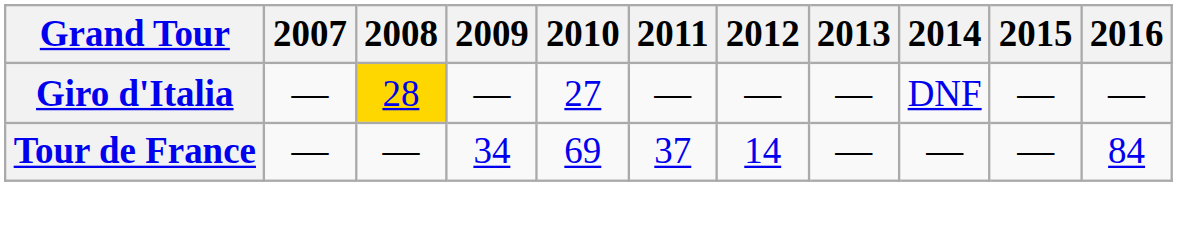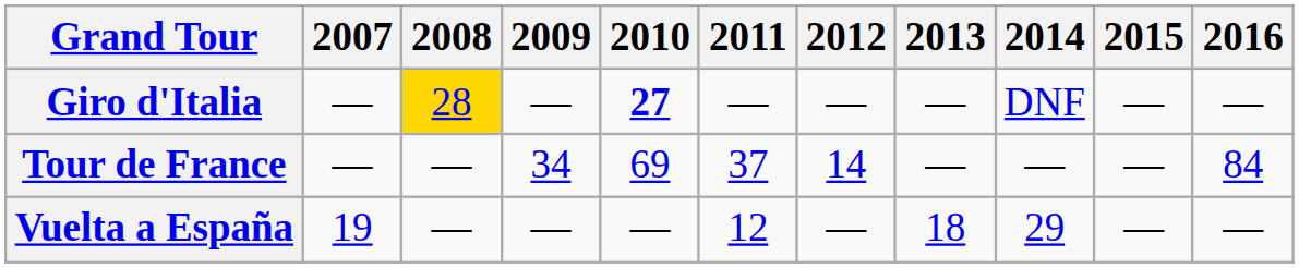Giro d'Italia | 2010: normal -> bold
+ row: Vuelta a España | 19 | — | — | — | 12 | — | 18 | 29 | — | —
